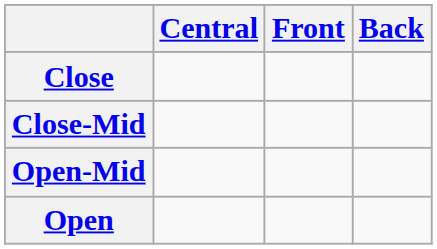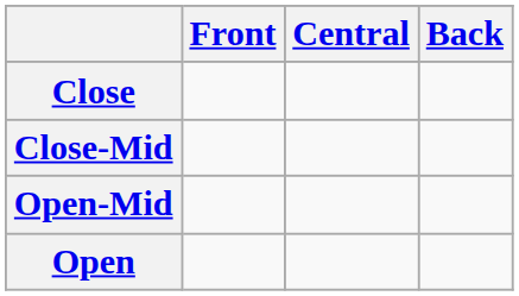columns swapped: Front <-> Central
